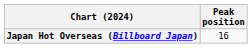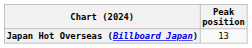Japan Hot Overseas (Billboard Japan) | Peak position: 16 -> 13
